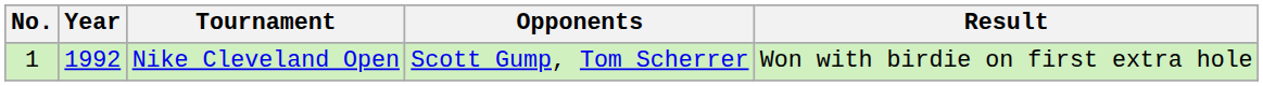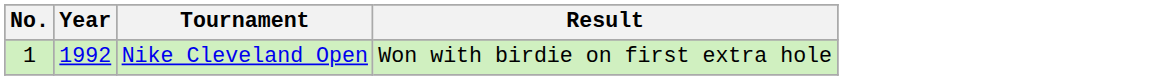- column: Opponents | Scott Gump, Tom Scherrer
